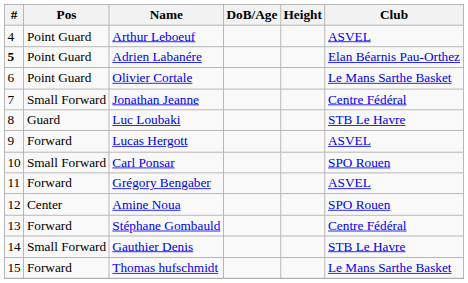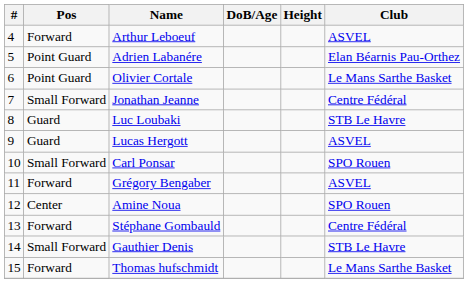Arthur Leboeuf | Pos: Point Guard -> Forward
Adrien Labanére | #: bold -> normal
Lucas Hergott | Pos: Forward -> Guard
